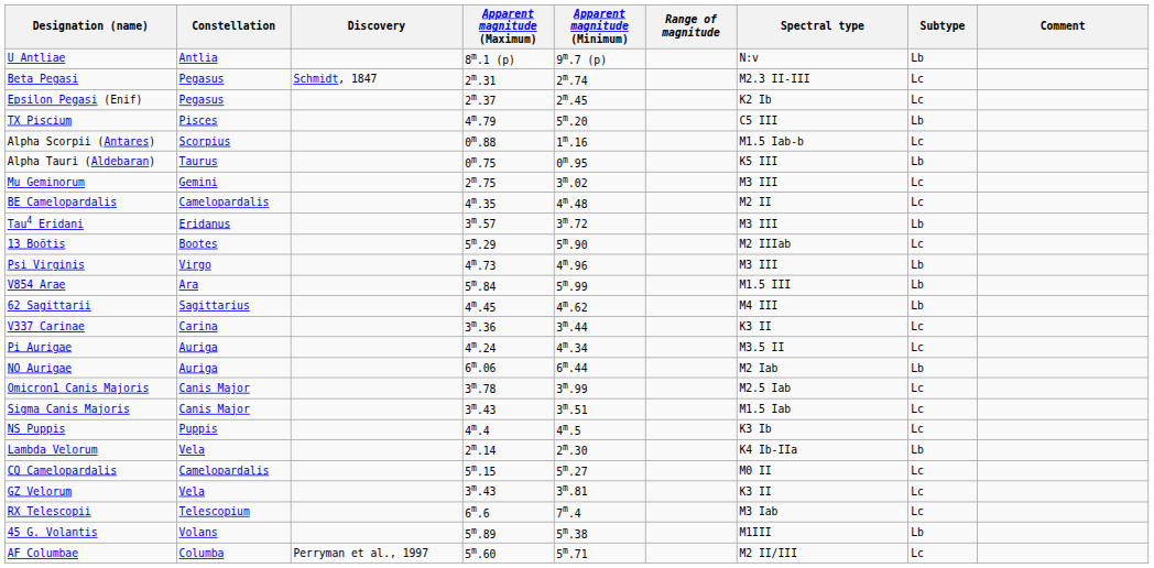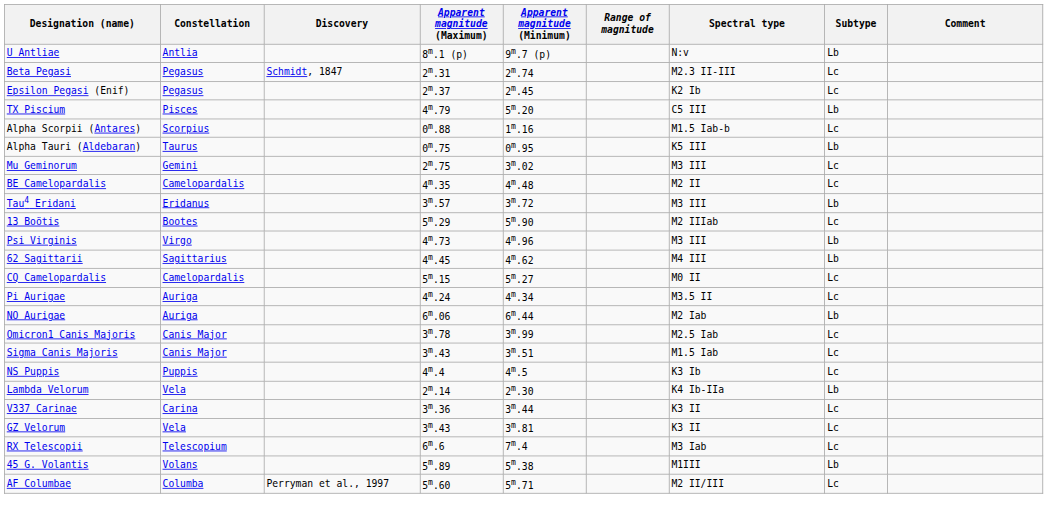- row: V854 Arae | Ara | 5m.84 | 5m.99 | M1.5 III | Lb
rows swapped: CQ Camelopardalis <-> V337 Carinae
